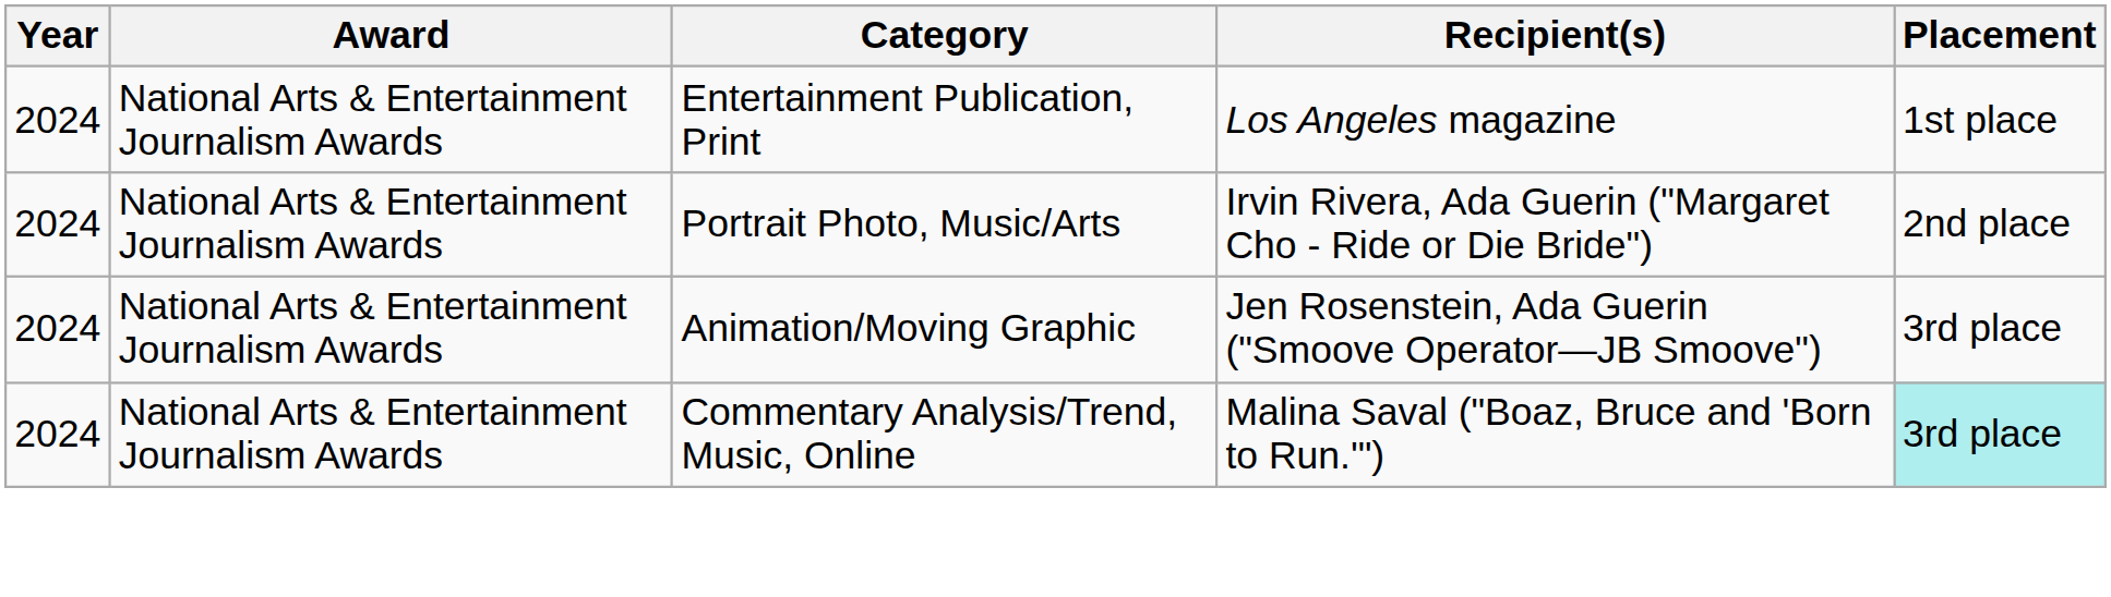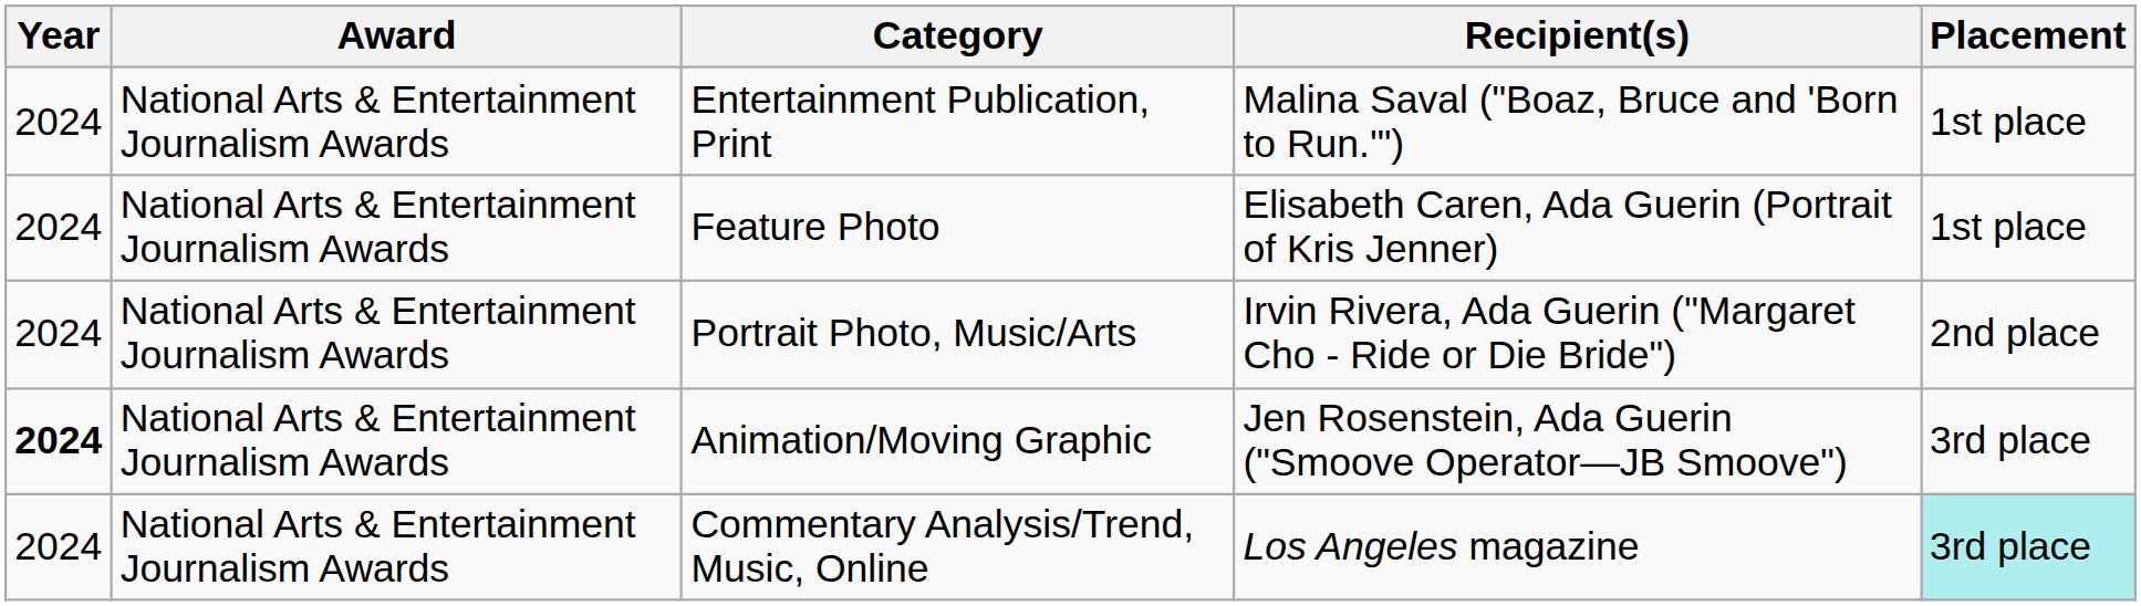Entertainment Publication, Print | Recipient(s): Los Angeles magazine -> Malina Saval ("Boaz, Bruce and 'Born to Run.'")
+ row: 2024 | National Arts & Entertainment Journalism Awards | Feature Photo | Elisabeth Caren, Ada Guerin (Portrait of Kris Jenner) | 1st place
Animation/Moving Graphic | Year: normal -> bold
Commentary Analysis/Trend, Music, Online | Recipient(s): Malina Saval ("Boaz, Bruce and 'Born to Run.'") -> Los Angeles magazine
